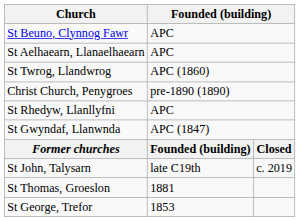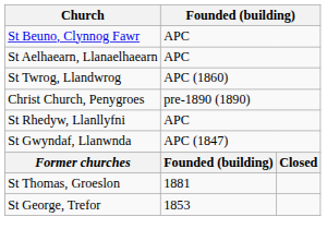- row: St John, Talysarn | late C19th | c. 2019
